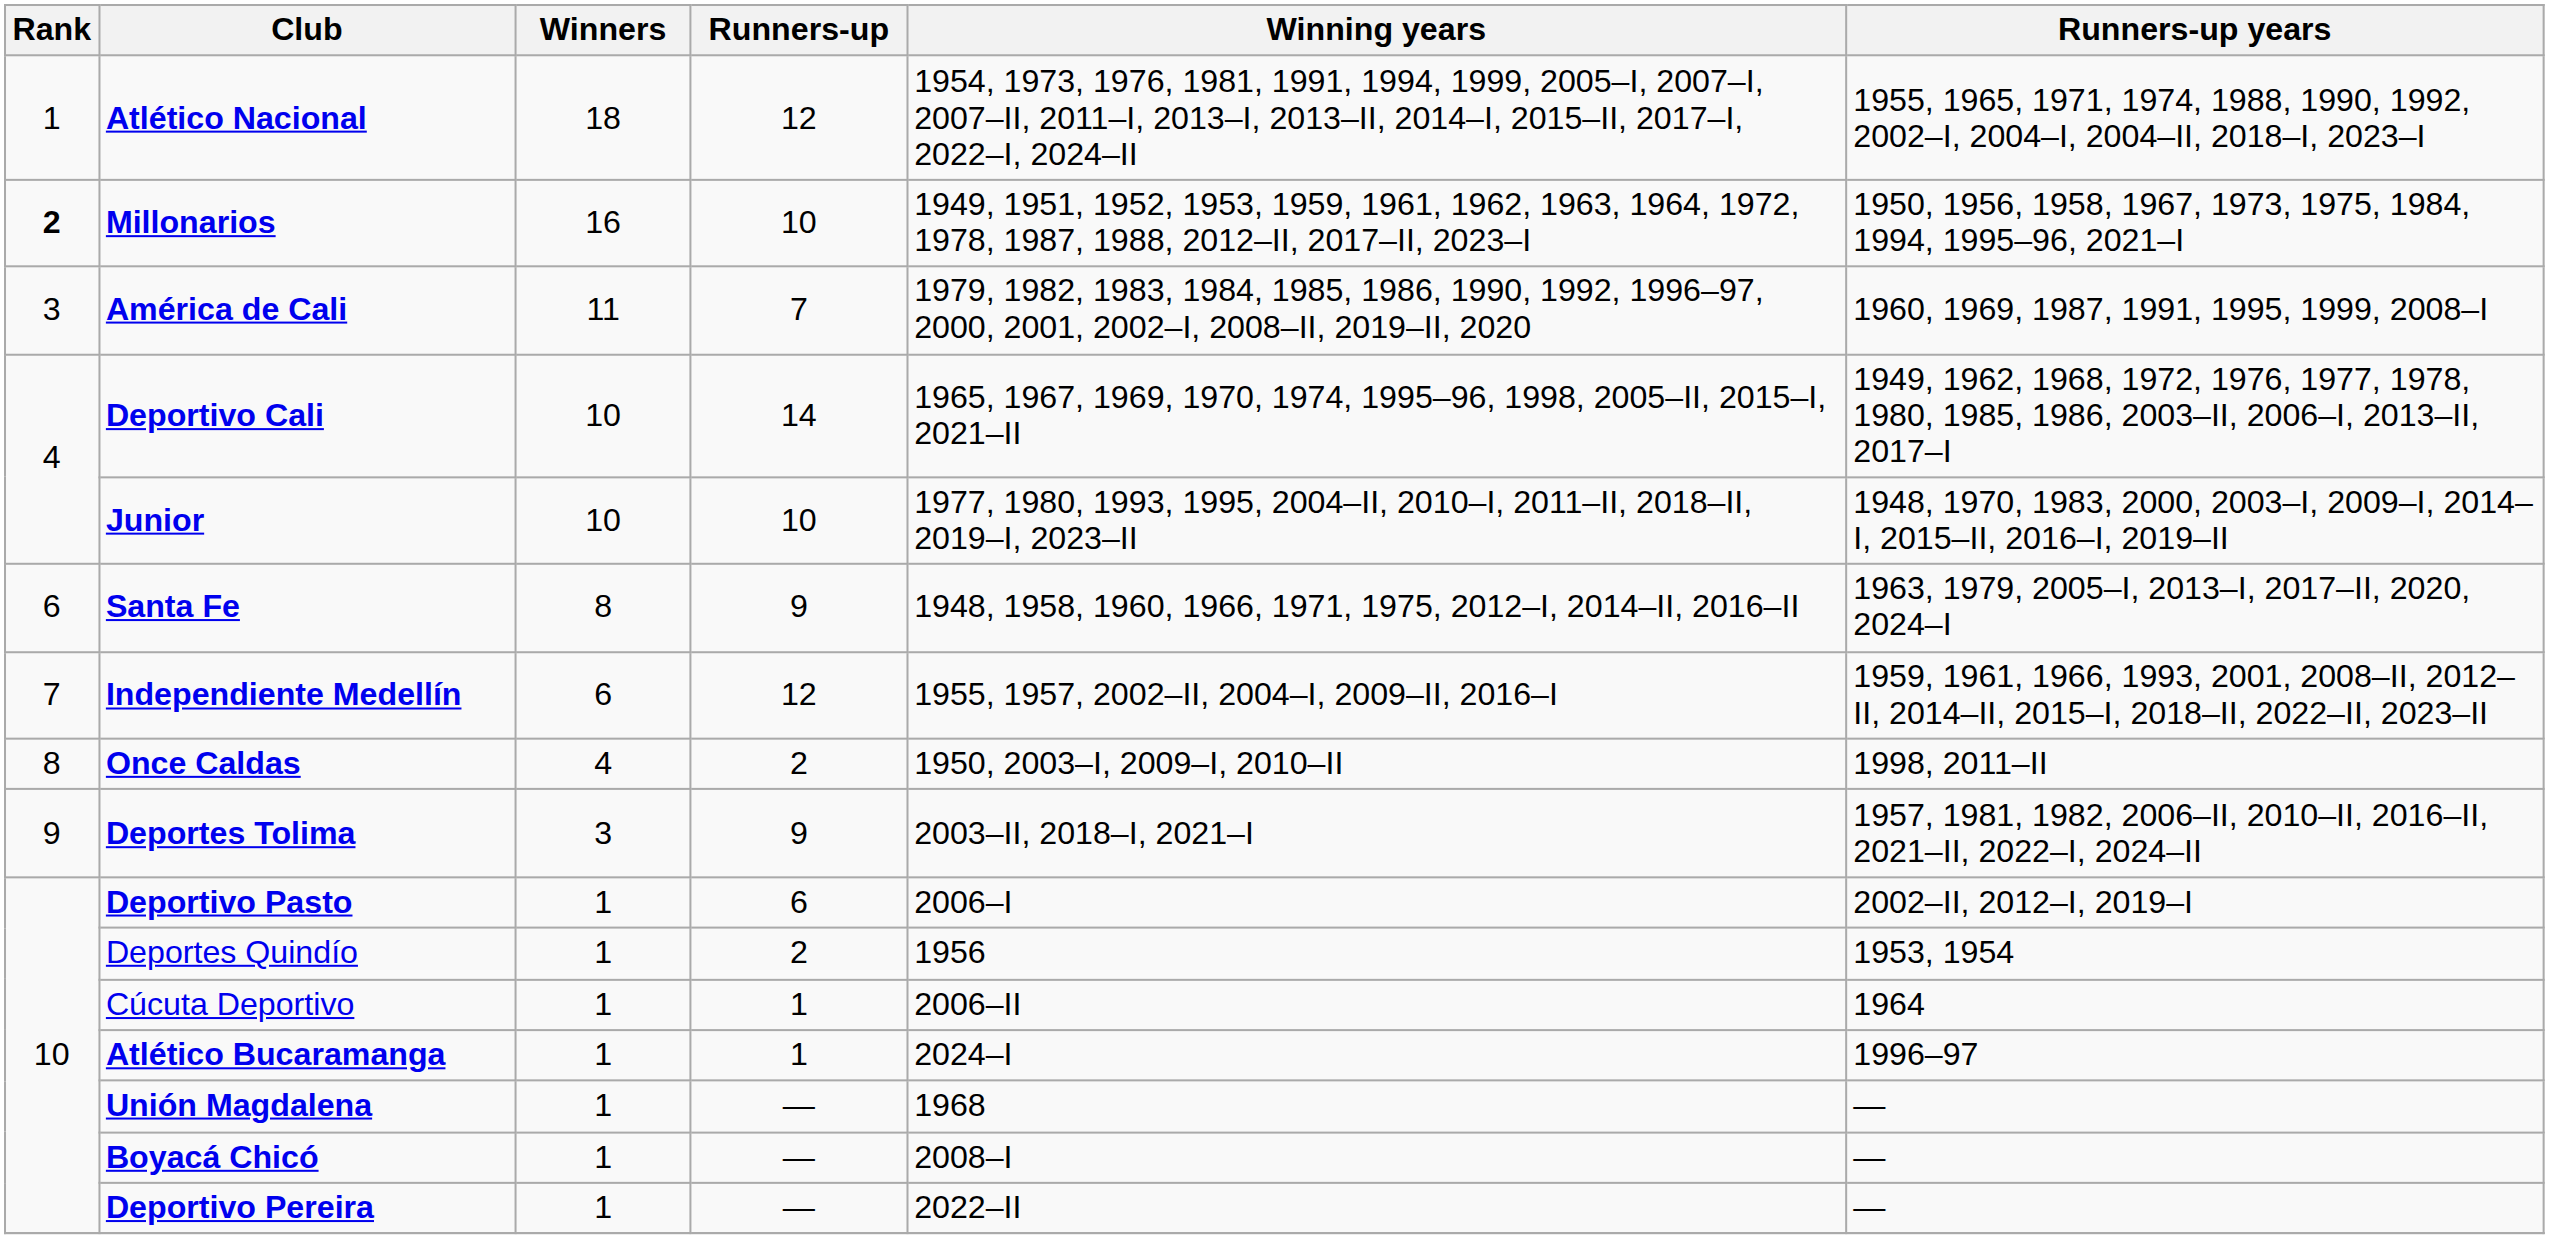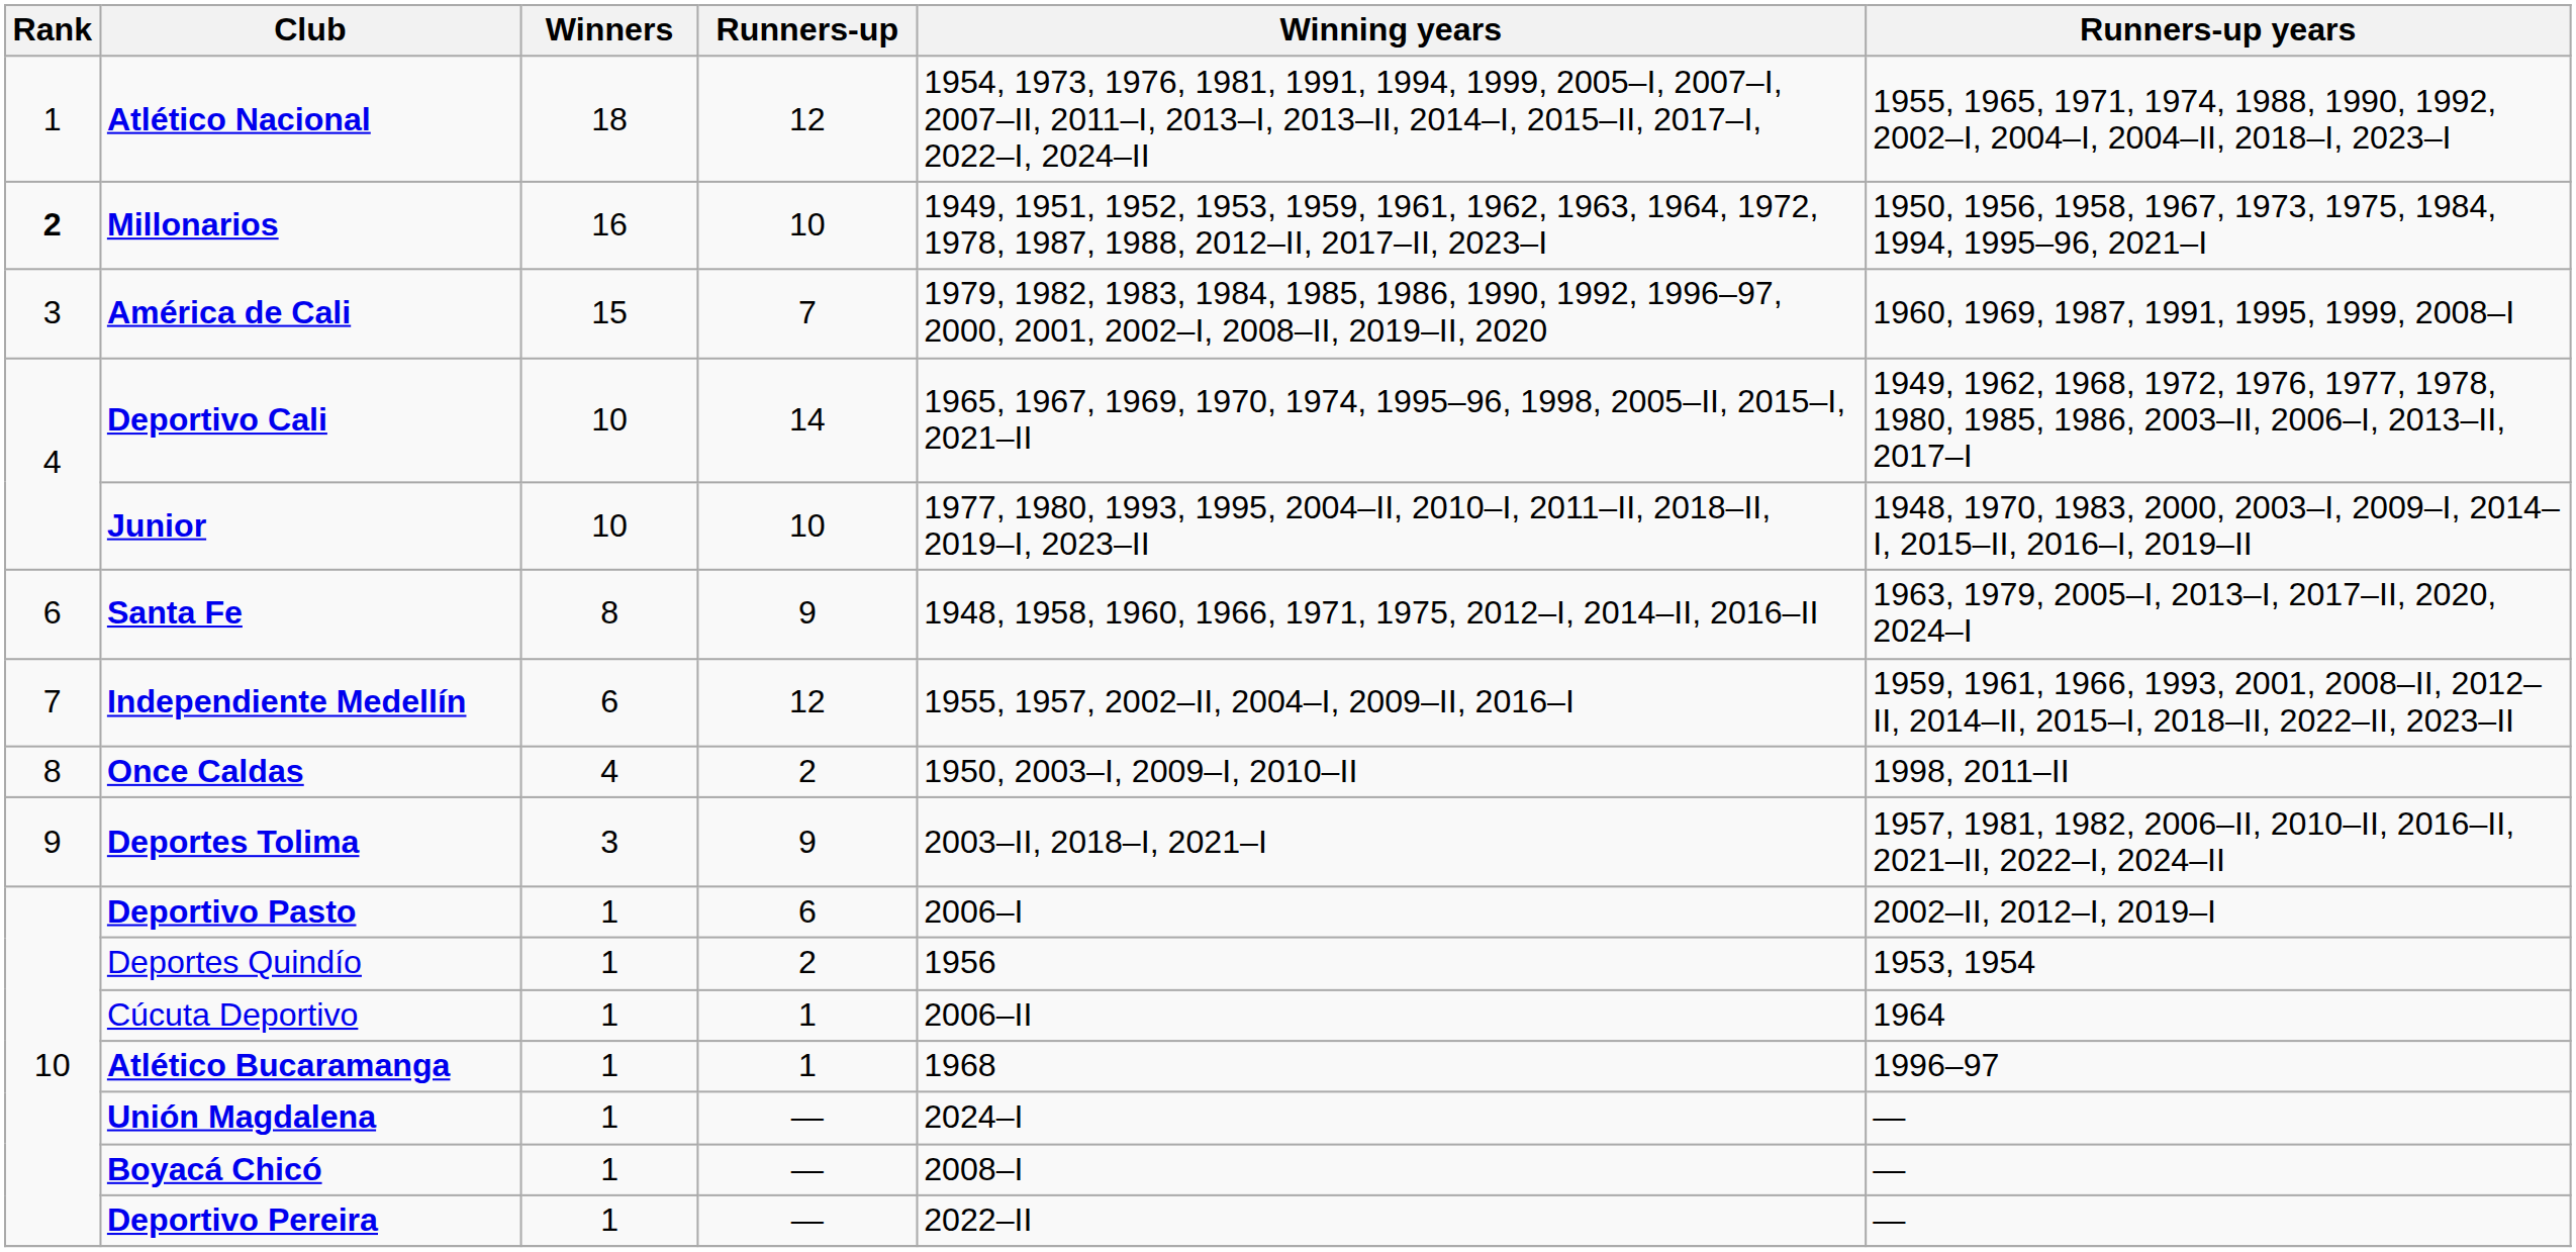América de Cali | Winners: 11 -> 15
Atlético Bucaramanga | Winning years: 2024–I -> 1968
Unión Magdalena | Winning years: 1968 -> 2024–I
